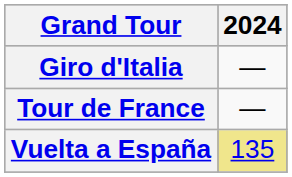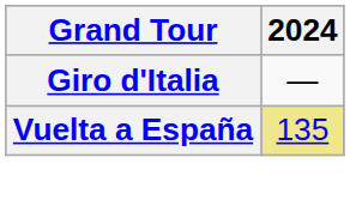- row: Tour de France | —
